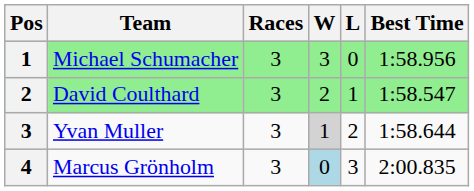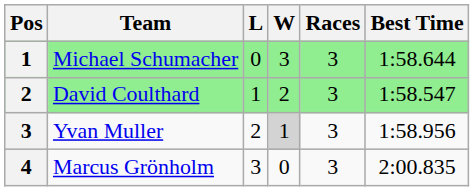columns swapped: Races <-> L
Michael Schumacher | Best Time: 1:58.956 -> 1:58.644
Yvan Muller | Best Time: 1:58.644 -> 1:58.956
Marcus Grönholm | W: lightblue background -> no background
